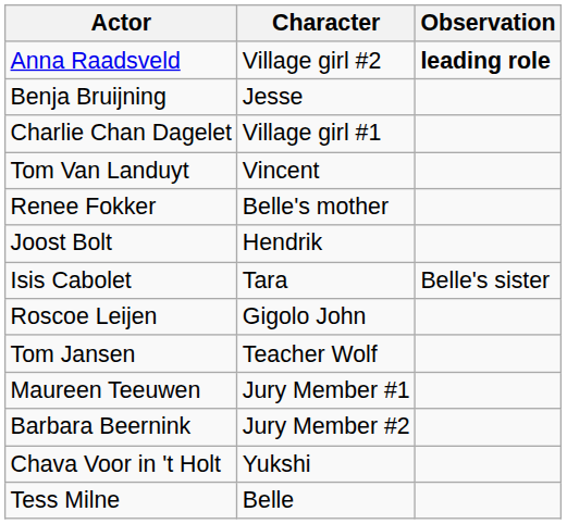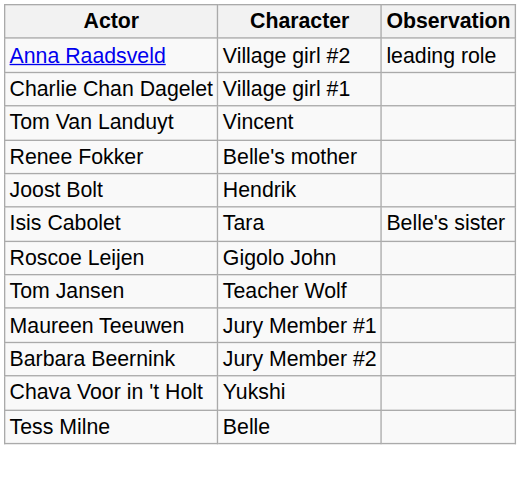Anna Raadsveld | Observation: bold -> normal
- row: Benja Bruijning | Jesse
